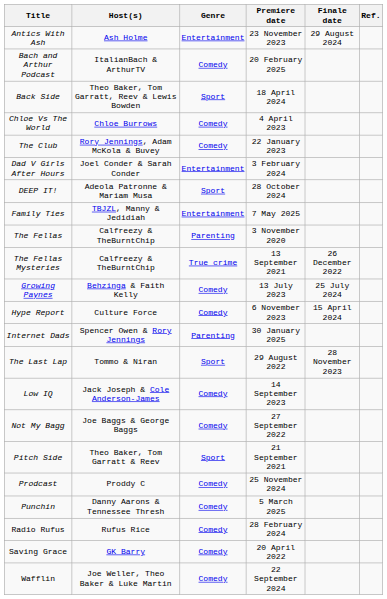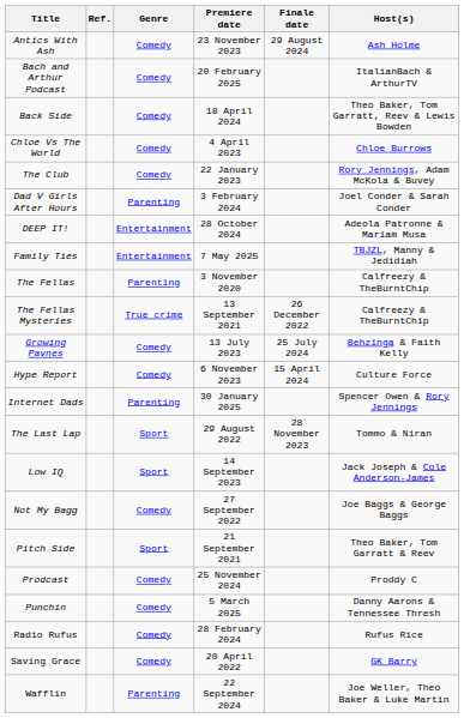columns swapped: Host(s) <-> Ref.
Antics With Ash | Genre: Entertainment -> Comedy
Back Side | Genre: Sport -> Comedy
Dad V Girls After Hours | Genre: Entertainment -> Parenting
DEEP IT! | Genre: Sport -> Entertainment
Low IQ | Genre: Comedy -> Sport
Wafflin | Genre: Comedy -> Parenting
